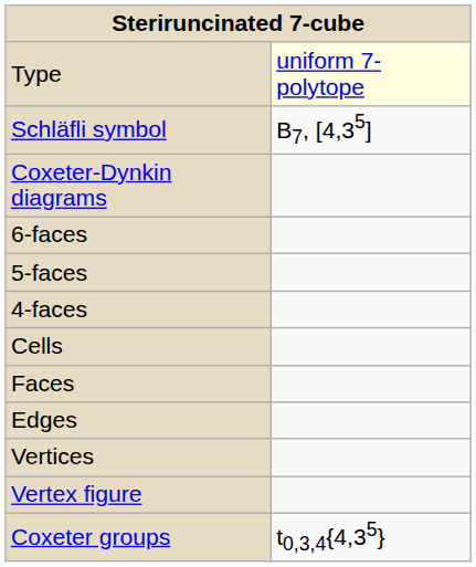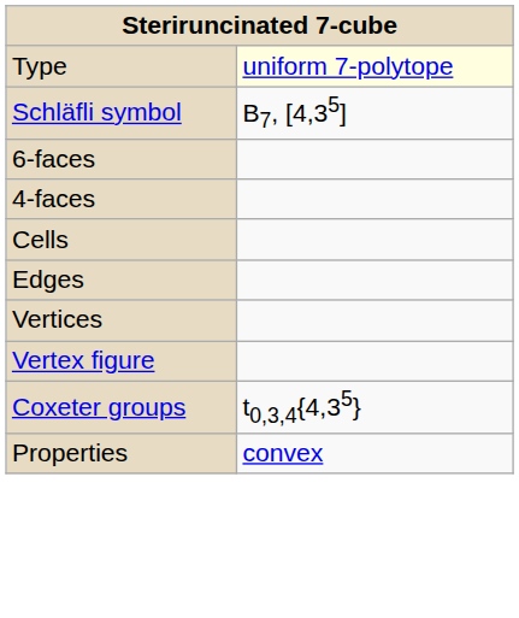- row: Coxeter-Dynkin diagrams
- row: 5-faces
- row: Faces
+ row: Properties | convex
